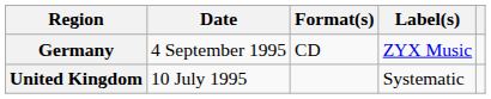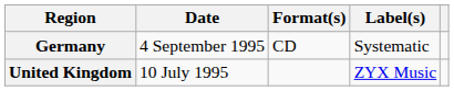Germany | Label(s): ZYX Music -> Systematic
United Kingdom | Label(s): Systematic -> ZYX Music
